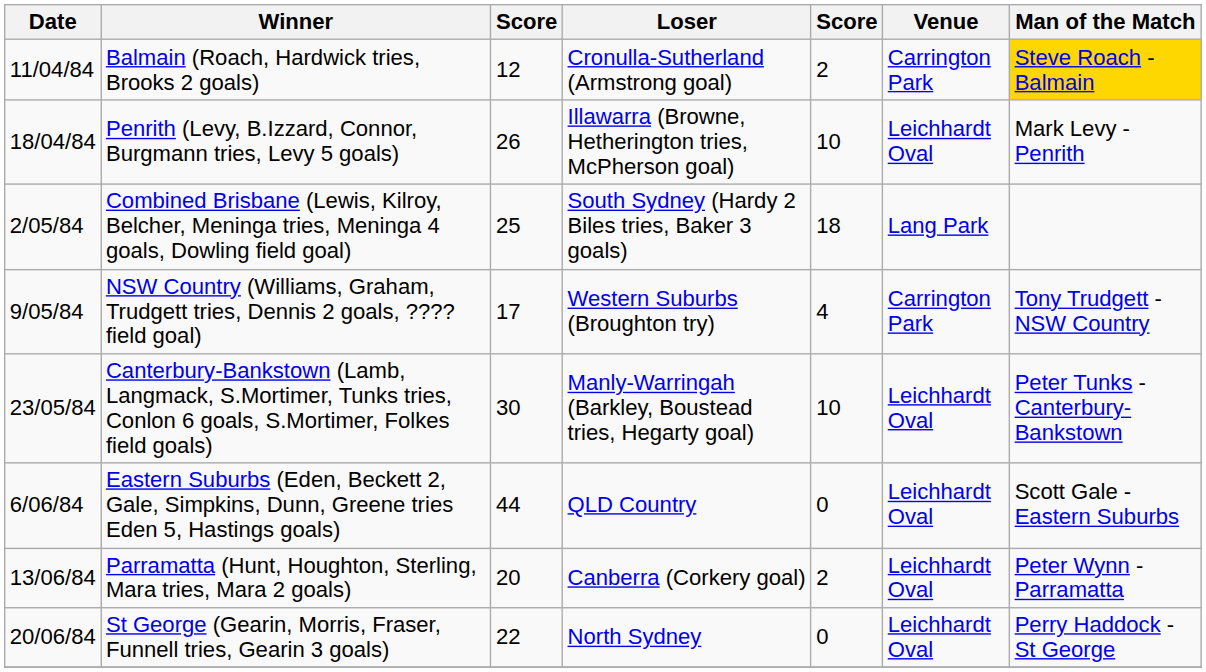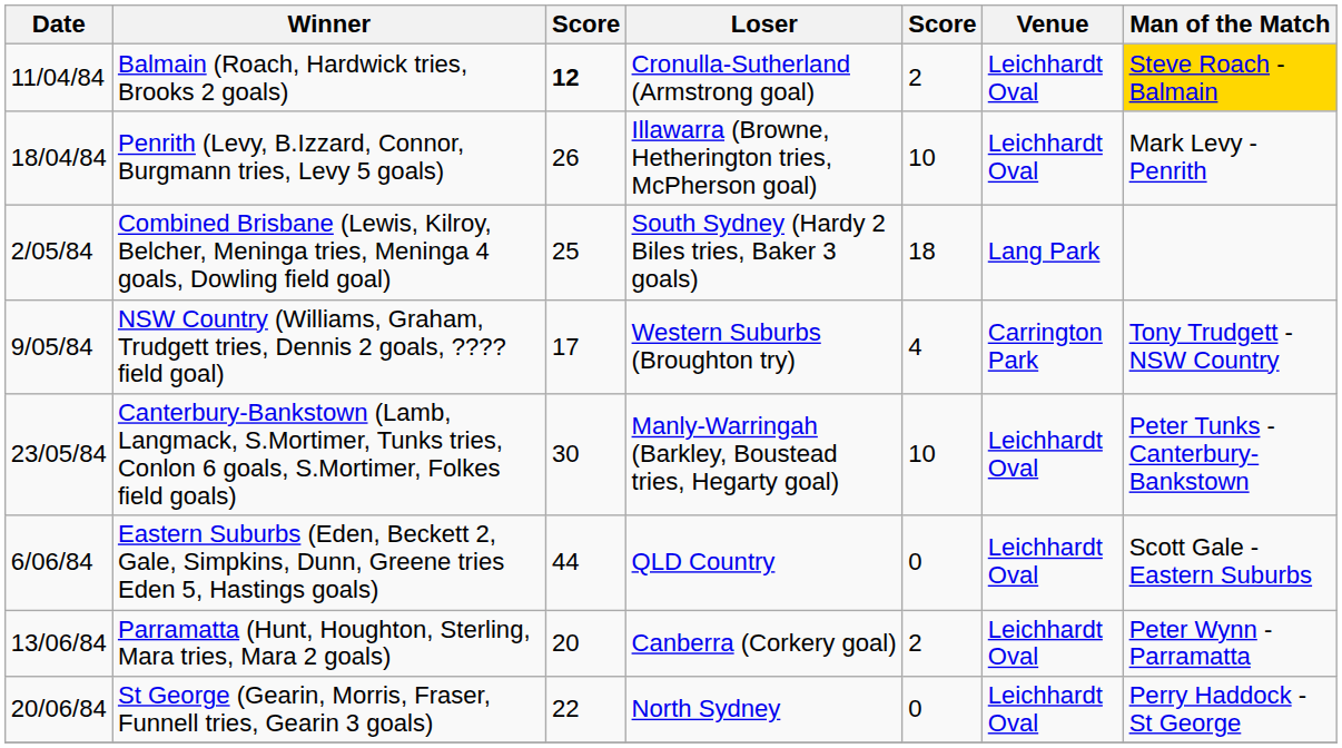Balmain (Roach, Hardwick tries, Brooks 2 goals) | column 3: normal -> bold
Balmain (Roach, Hardwick tries, Brooks 2 goals) | Venue: Carrington Park -> Leichhardt Oval
